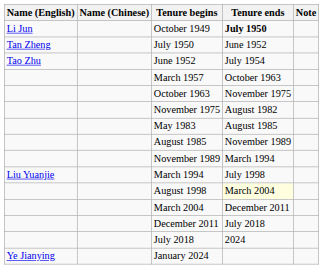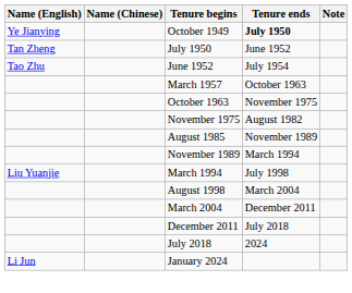October 1949 | Name (English): Li Jun -> Ye Jianying
- row: May 1983 | August 1985
August 1998 | Tenure ends: lightyellow background -> no background
January 2024 | Name (English): Ye Jianying -> Li Jun
